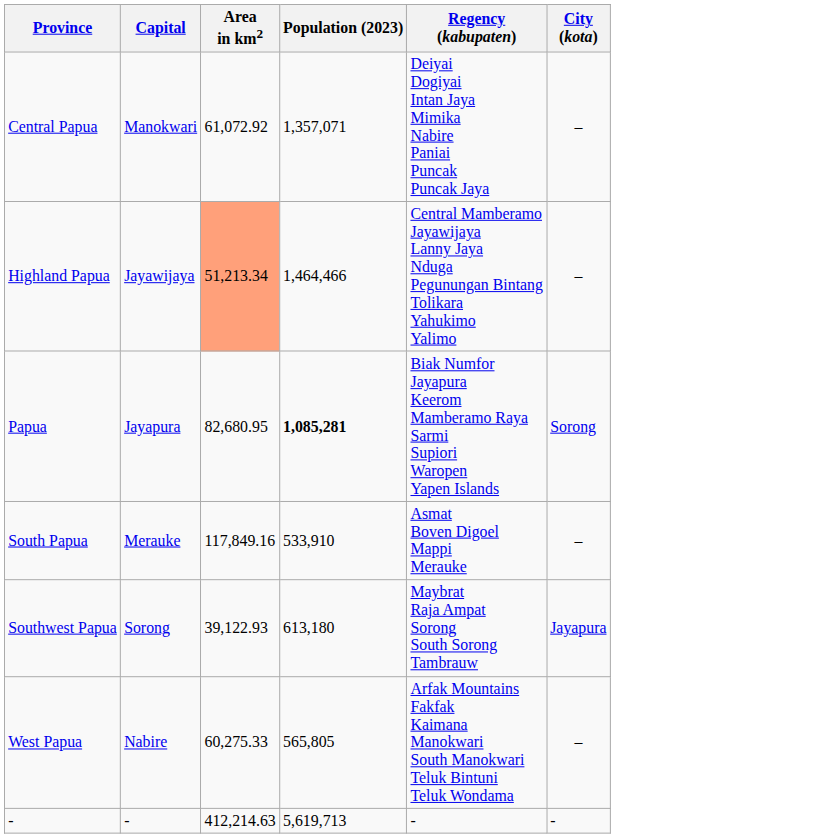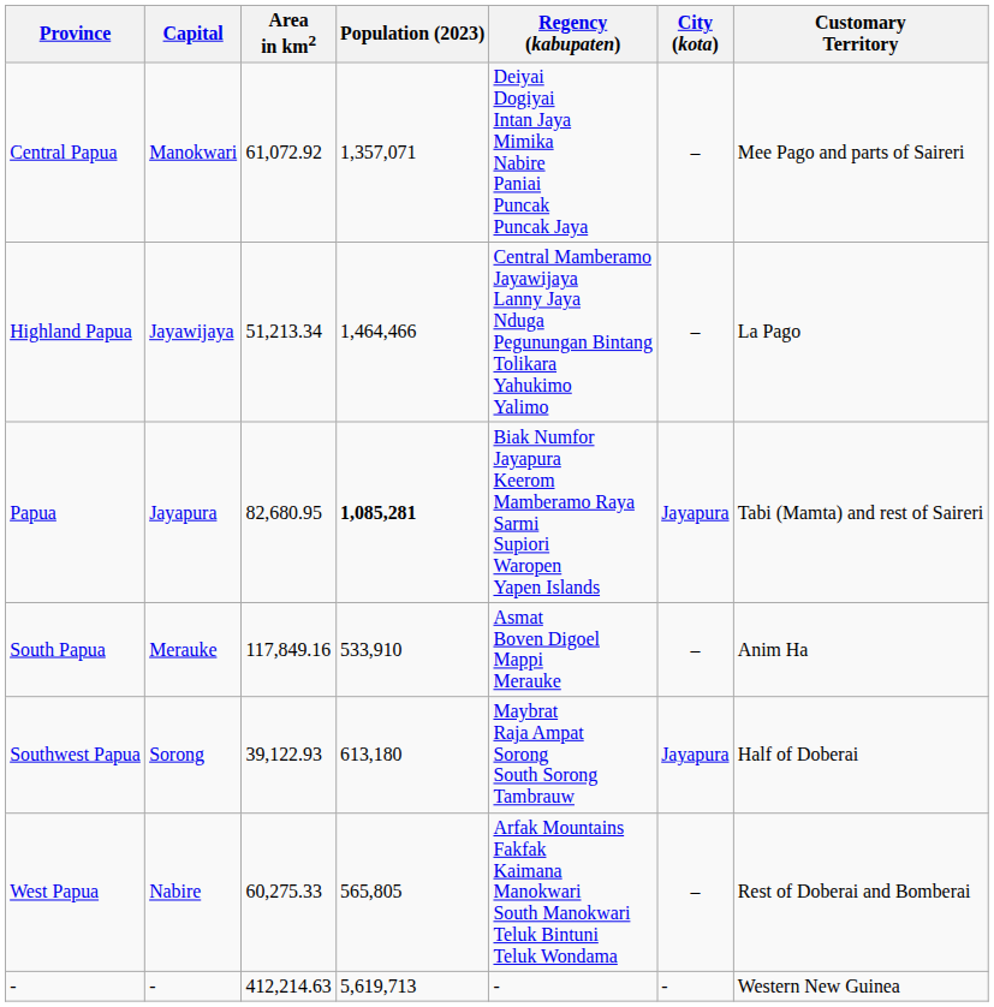+ column: Customary Territory | Mee Pago and parts of Saireri | La Pago | Tabi (Mamta) and rest of Saireri | Anim Ha | Half of Doberai | Rest of Doberai and Bomberai | Western New Guinea
Highland Papua | Area in km2: lightsalmon background -> no background
Papua | City (kota): Sorong -> Jayapura
